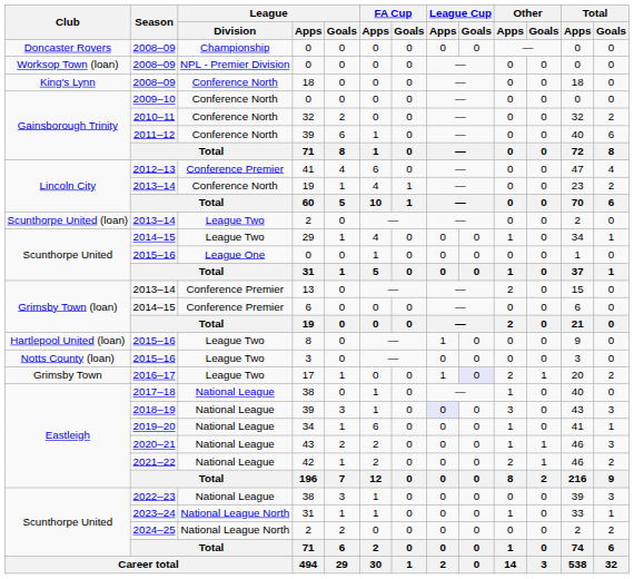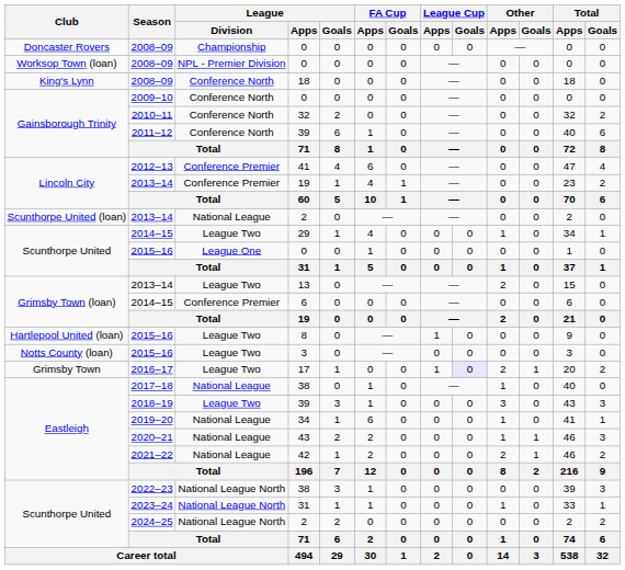Lincoln City / 19 | League / Division: Conference North -> Conference Premier
Scunthorpe United (loan) / 2 | League / Division: League Two -> National League
13 | League / Division: Conference Premier -> League Two
Eastleigh / 39 | League / Division: National League -> League Two
Eastleigh / 39 | League Cup / Apps: lavender background -> no background
Scunthorpe United / 38 | League / Division: National League -> National League North
